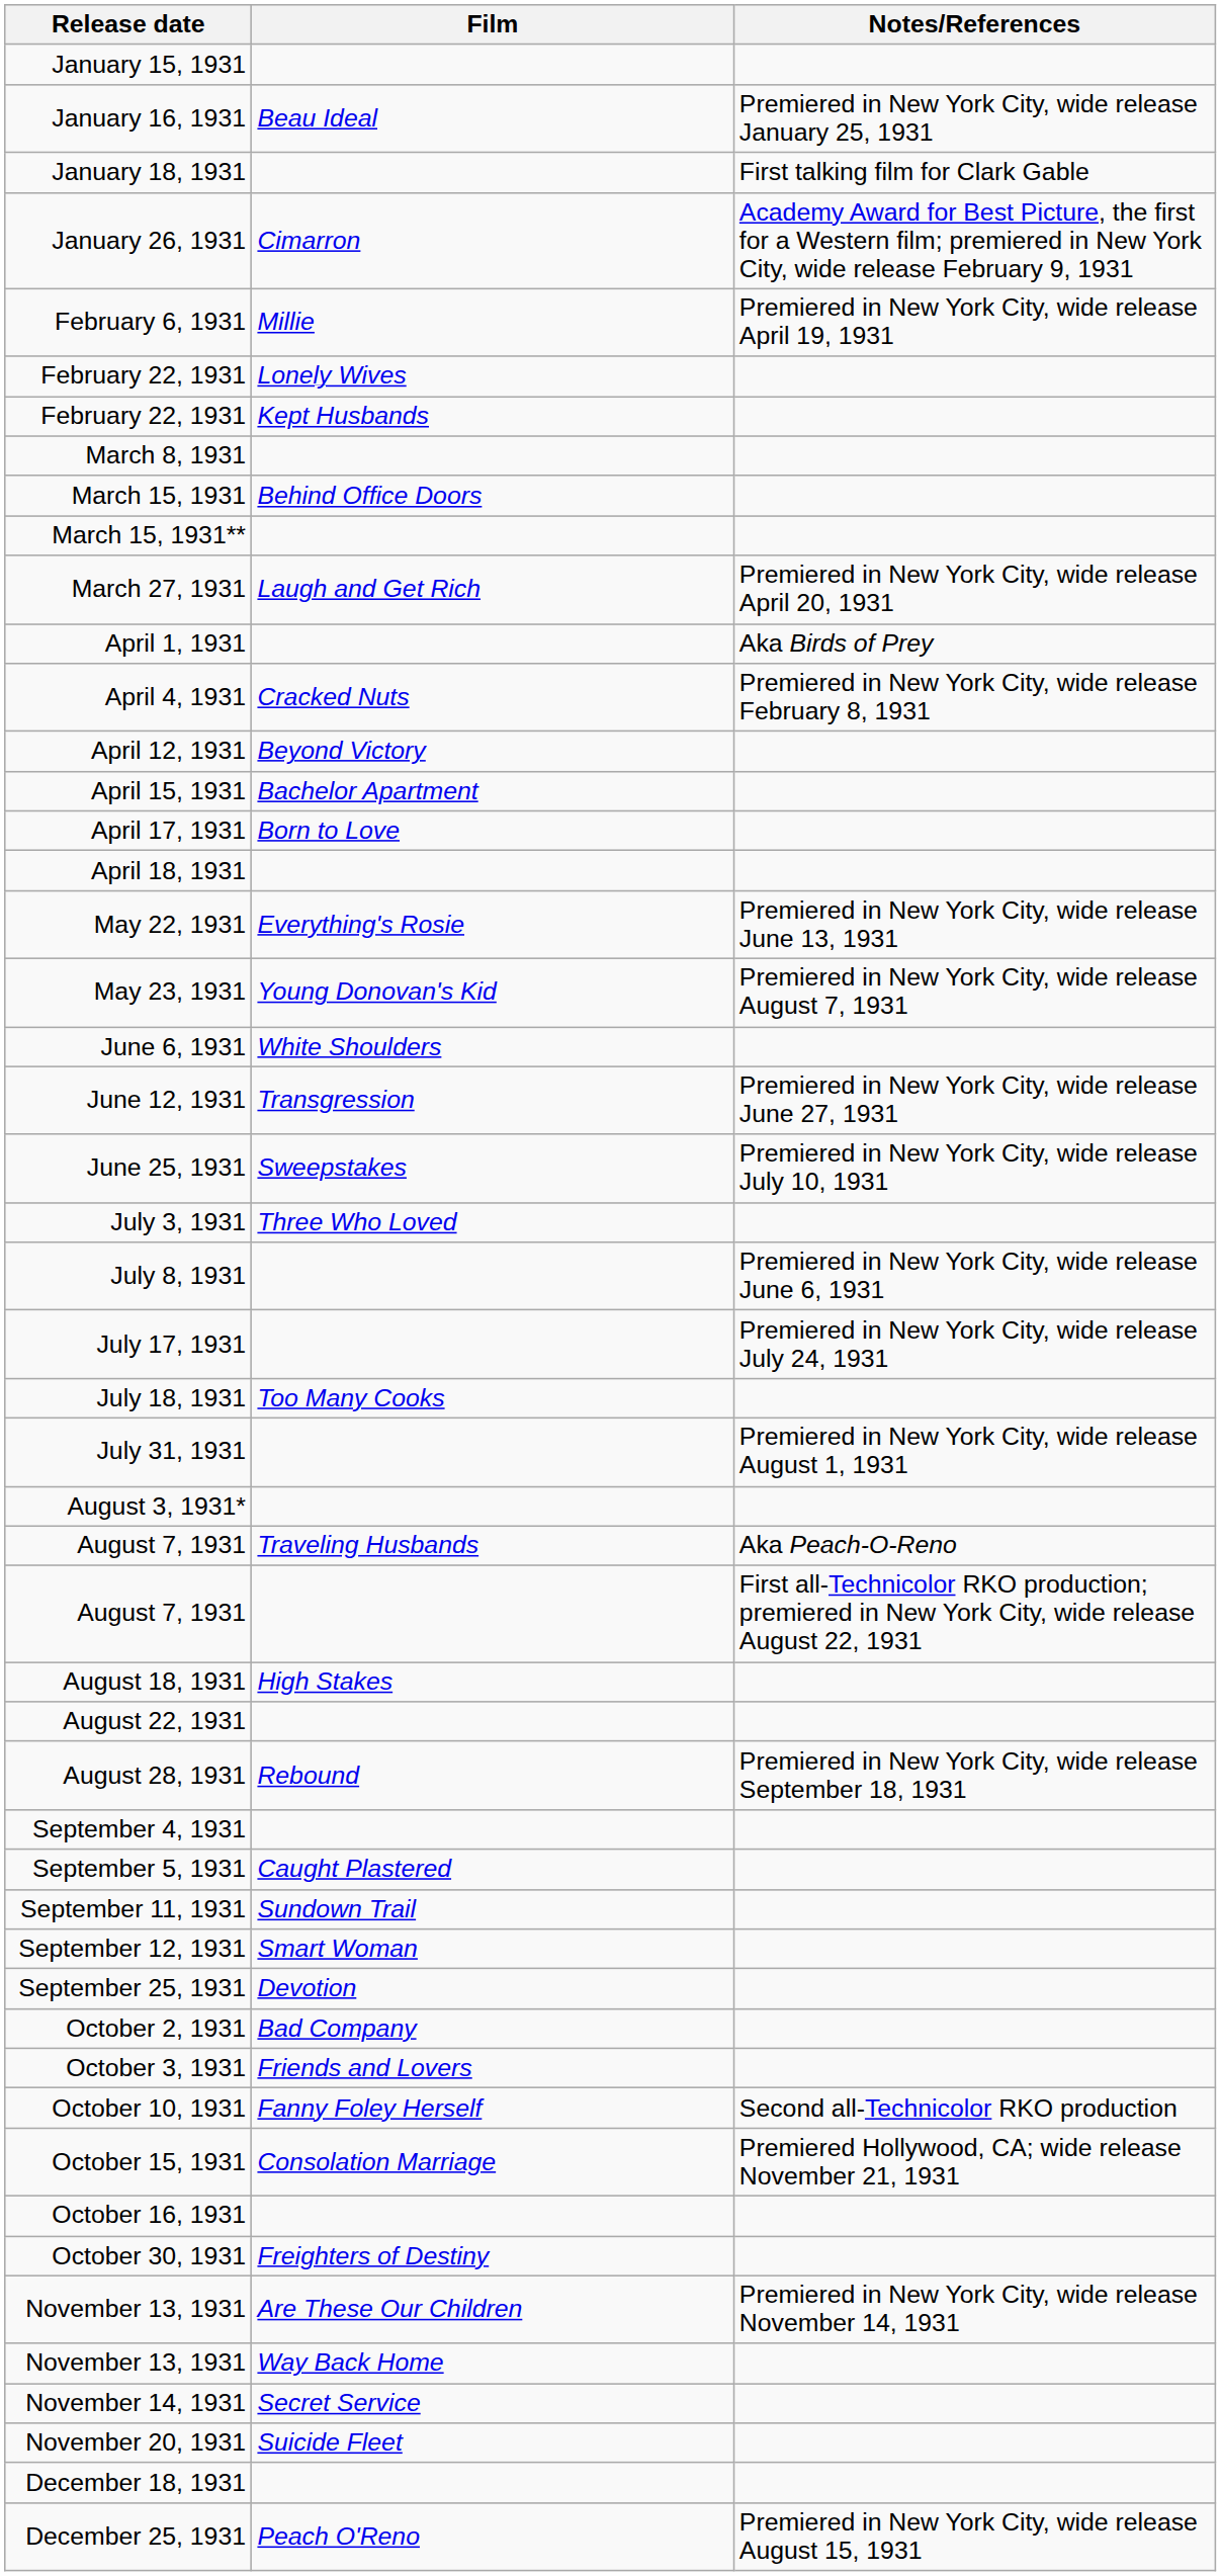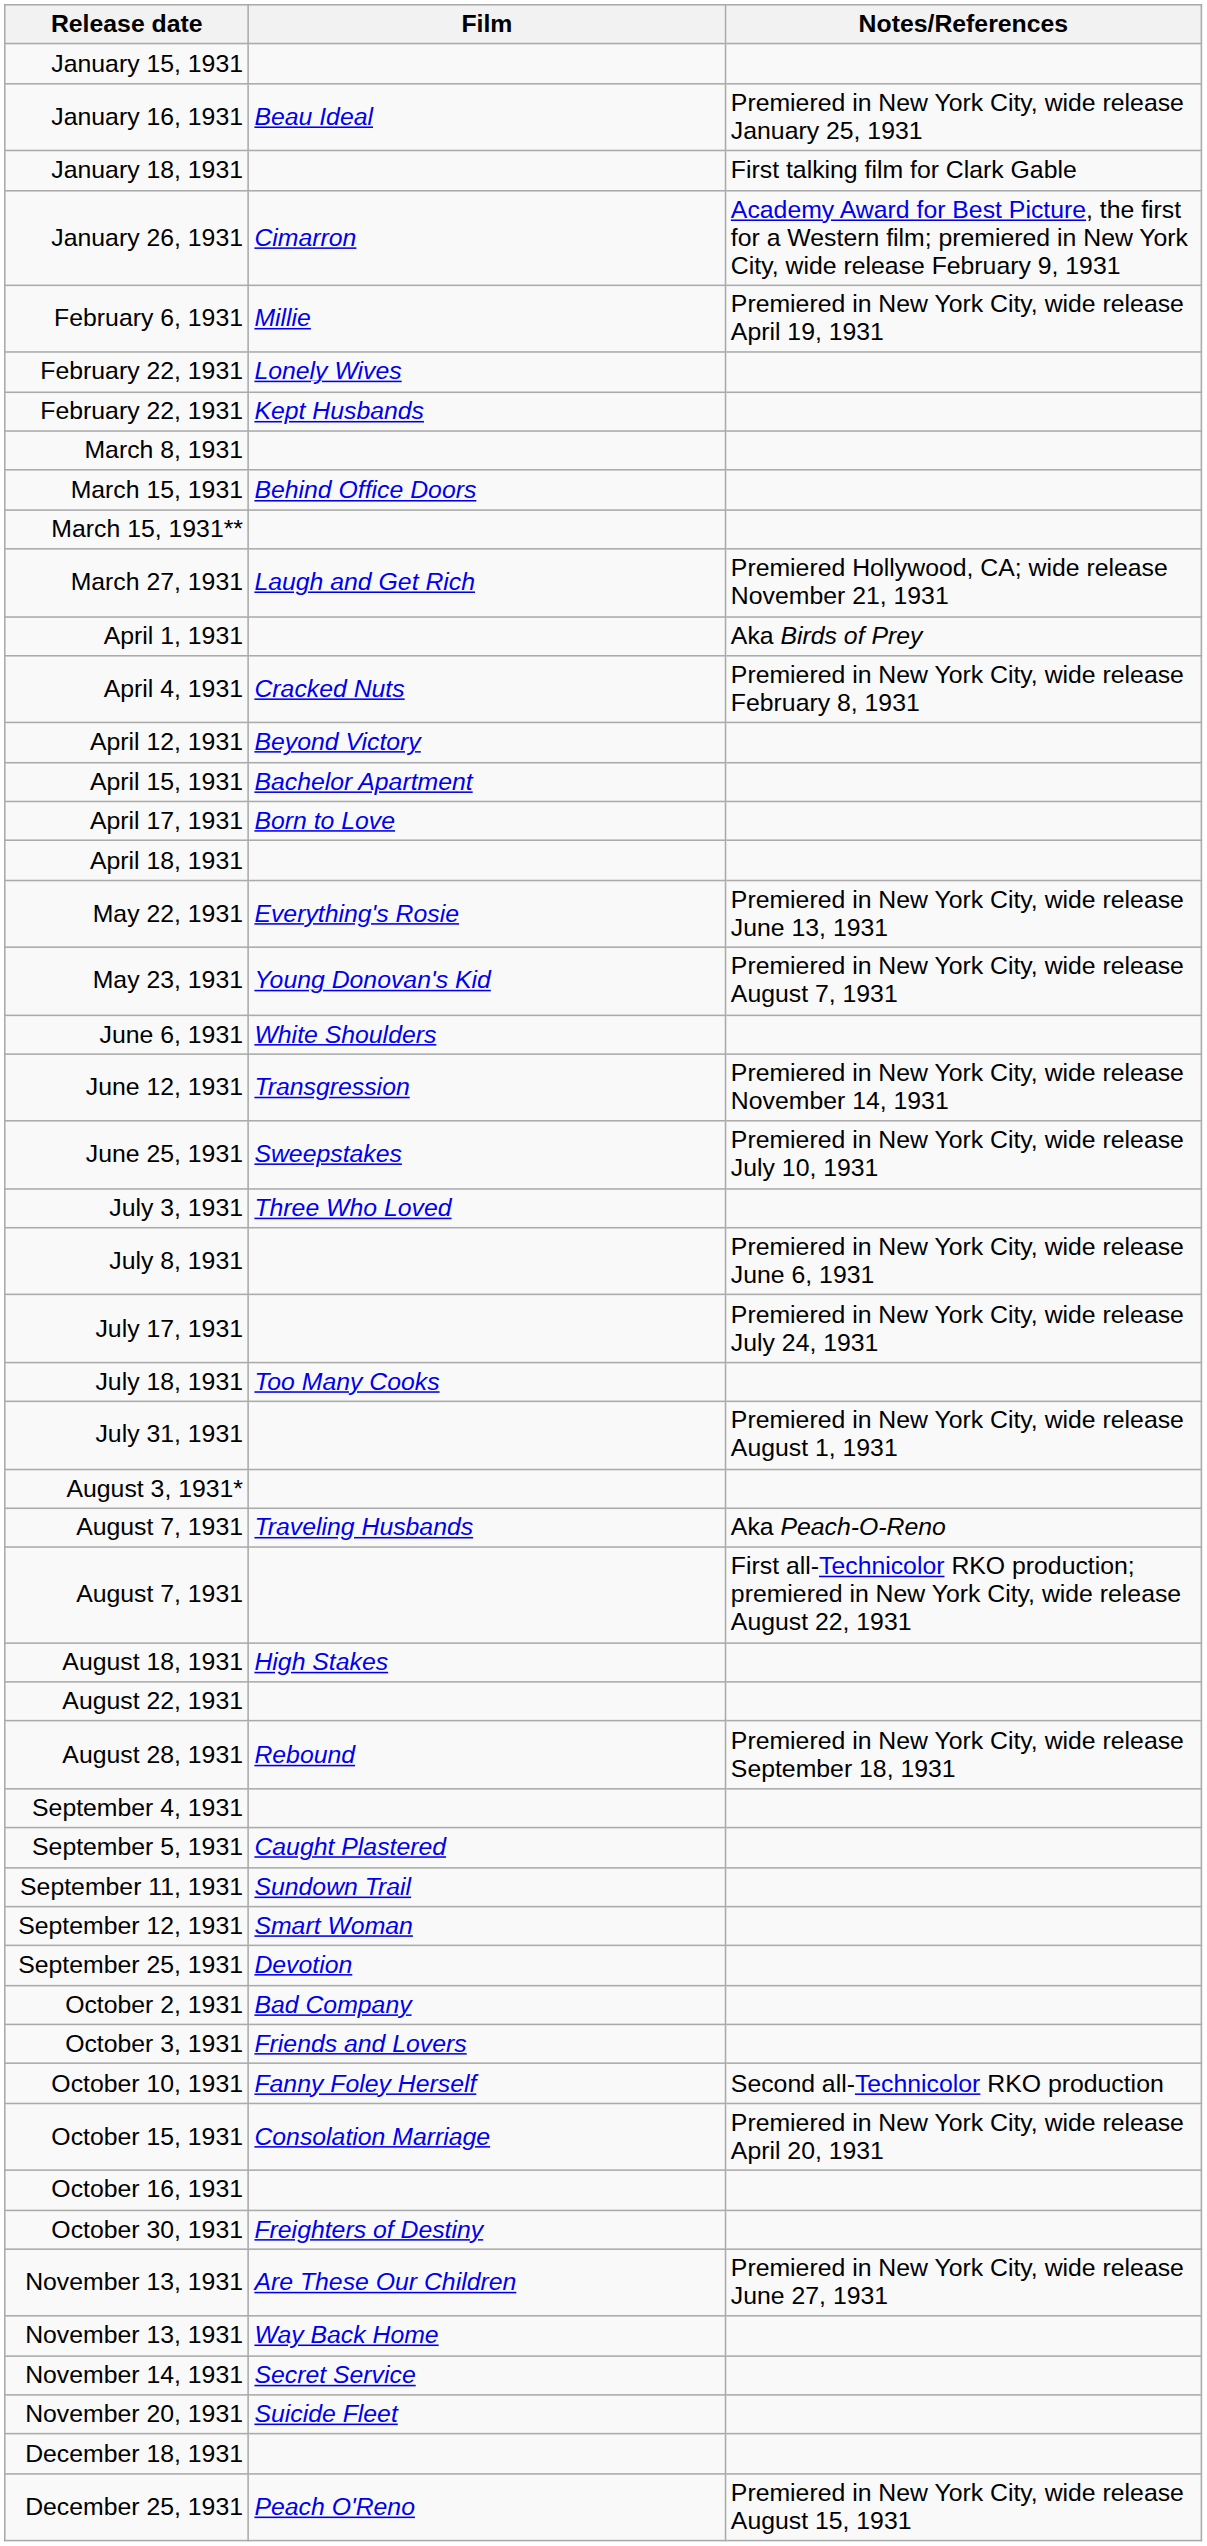March 27, 1931 | Notes/References: Premiered in New York City, wide release April 20, 1931 -> Premiered Hollywood, CA; wide release November 21, 1931
June 12, 1931 | Notes/References: Premiered in New York City, wide release June 27, 1931 -> Premiered in New York City, wide release November 14, 1931
October 15, 1931 | Notes/References: Premiered Hollywood, CA; wide release November 21, 1931 -> Premiered in New York City, wide release April 20, 1931
November 13, 1931 / Are These Our Children | Notes/References: Premiered in New York City, wide release November 14, 1931 -> Premiered in New York City, wide release June 27, 1931
